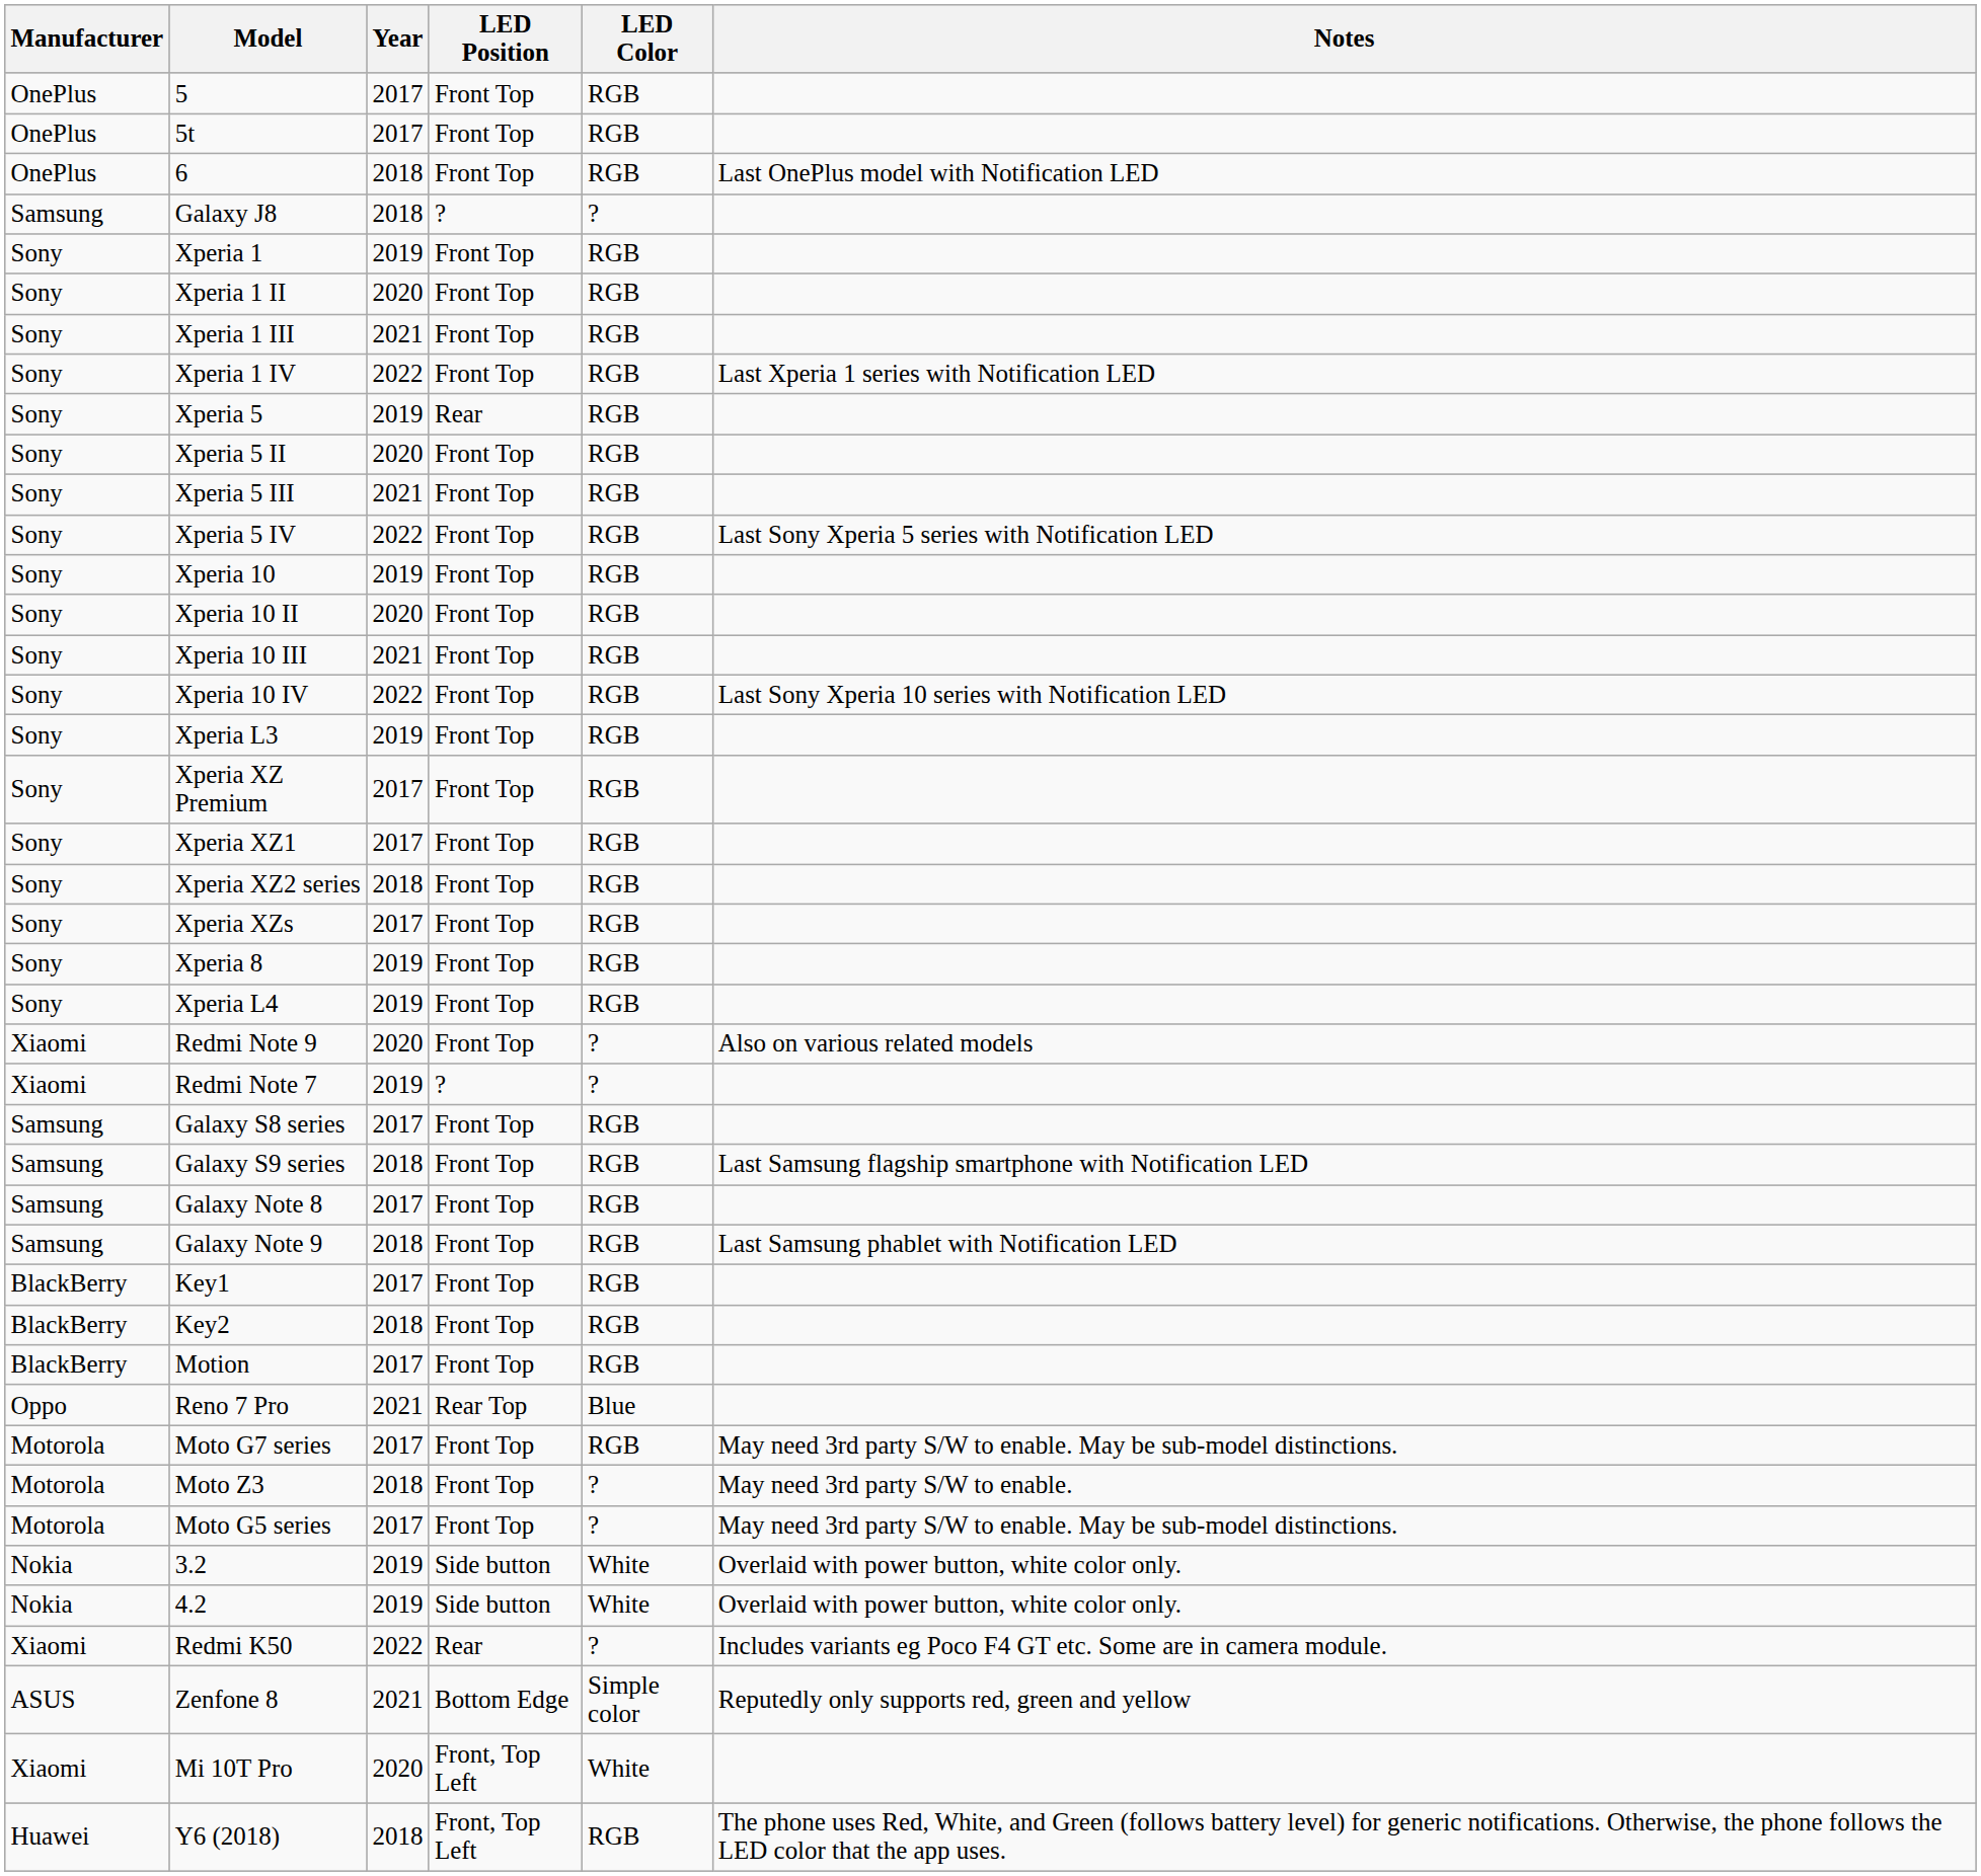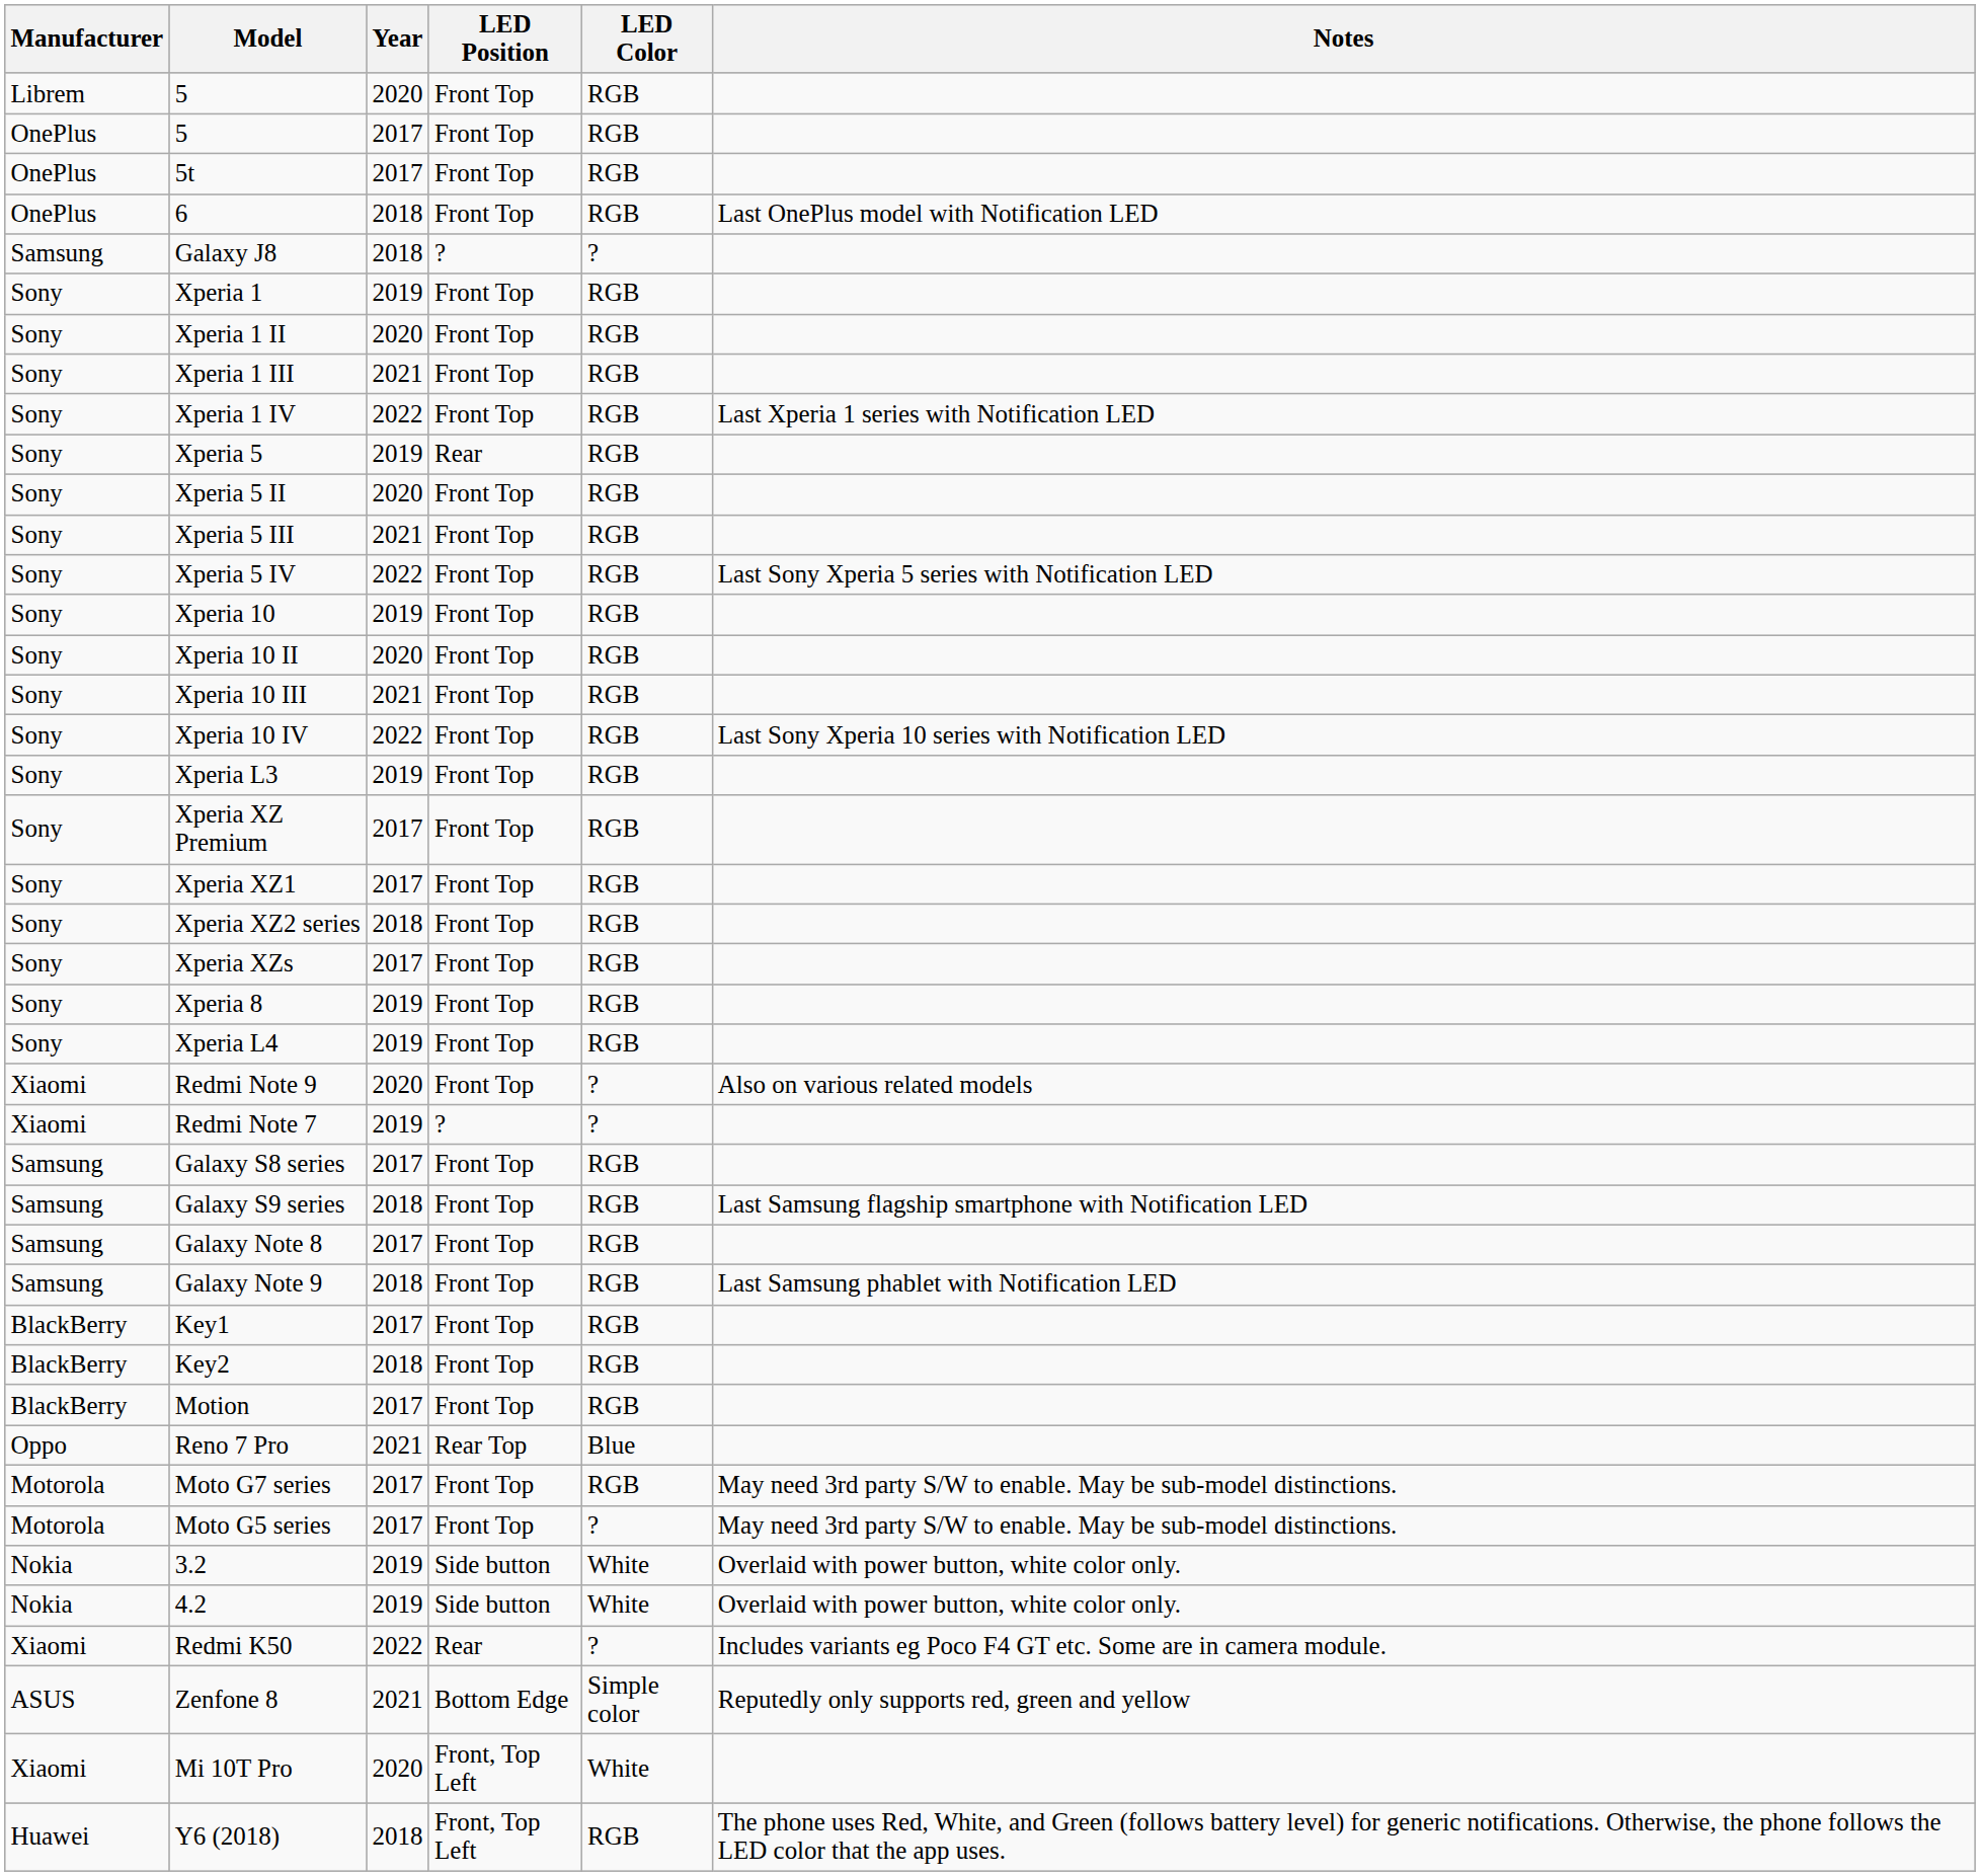+ row: Librem | 5 | 2020 | Front Top | RGB
- row: Motorola | Moto Z3 | 2018 | Front Top | ? | May need 3rd party S/W to enable.
